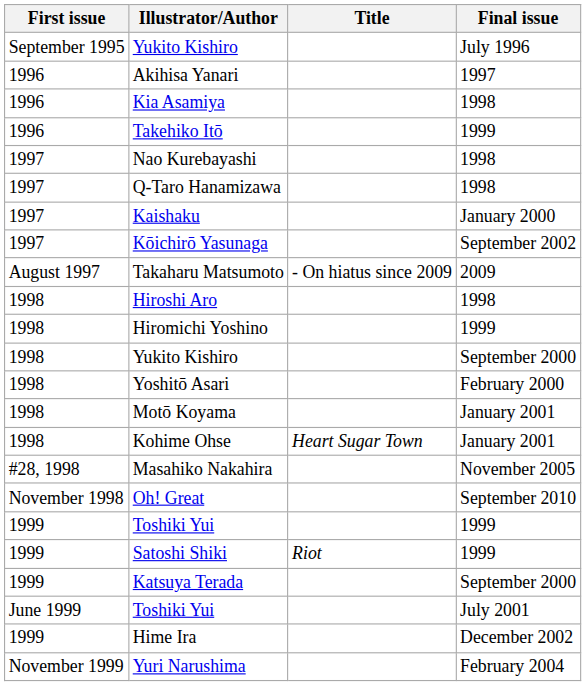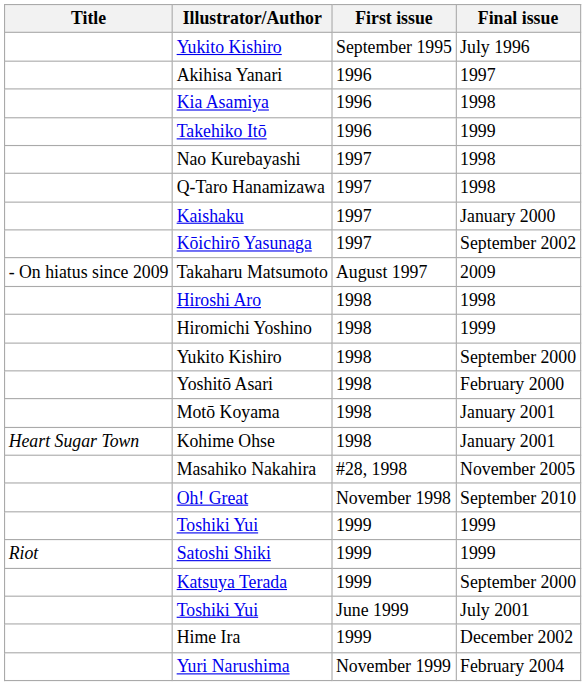columns swapped: Title <-> First issue
